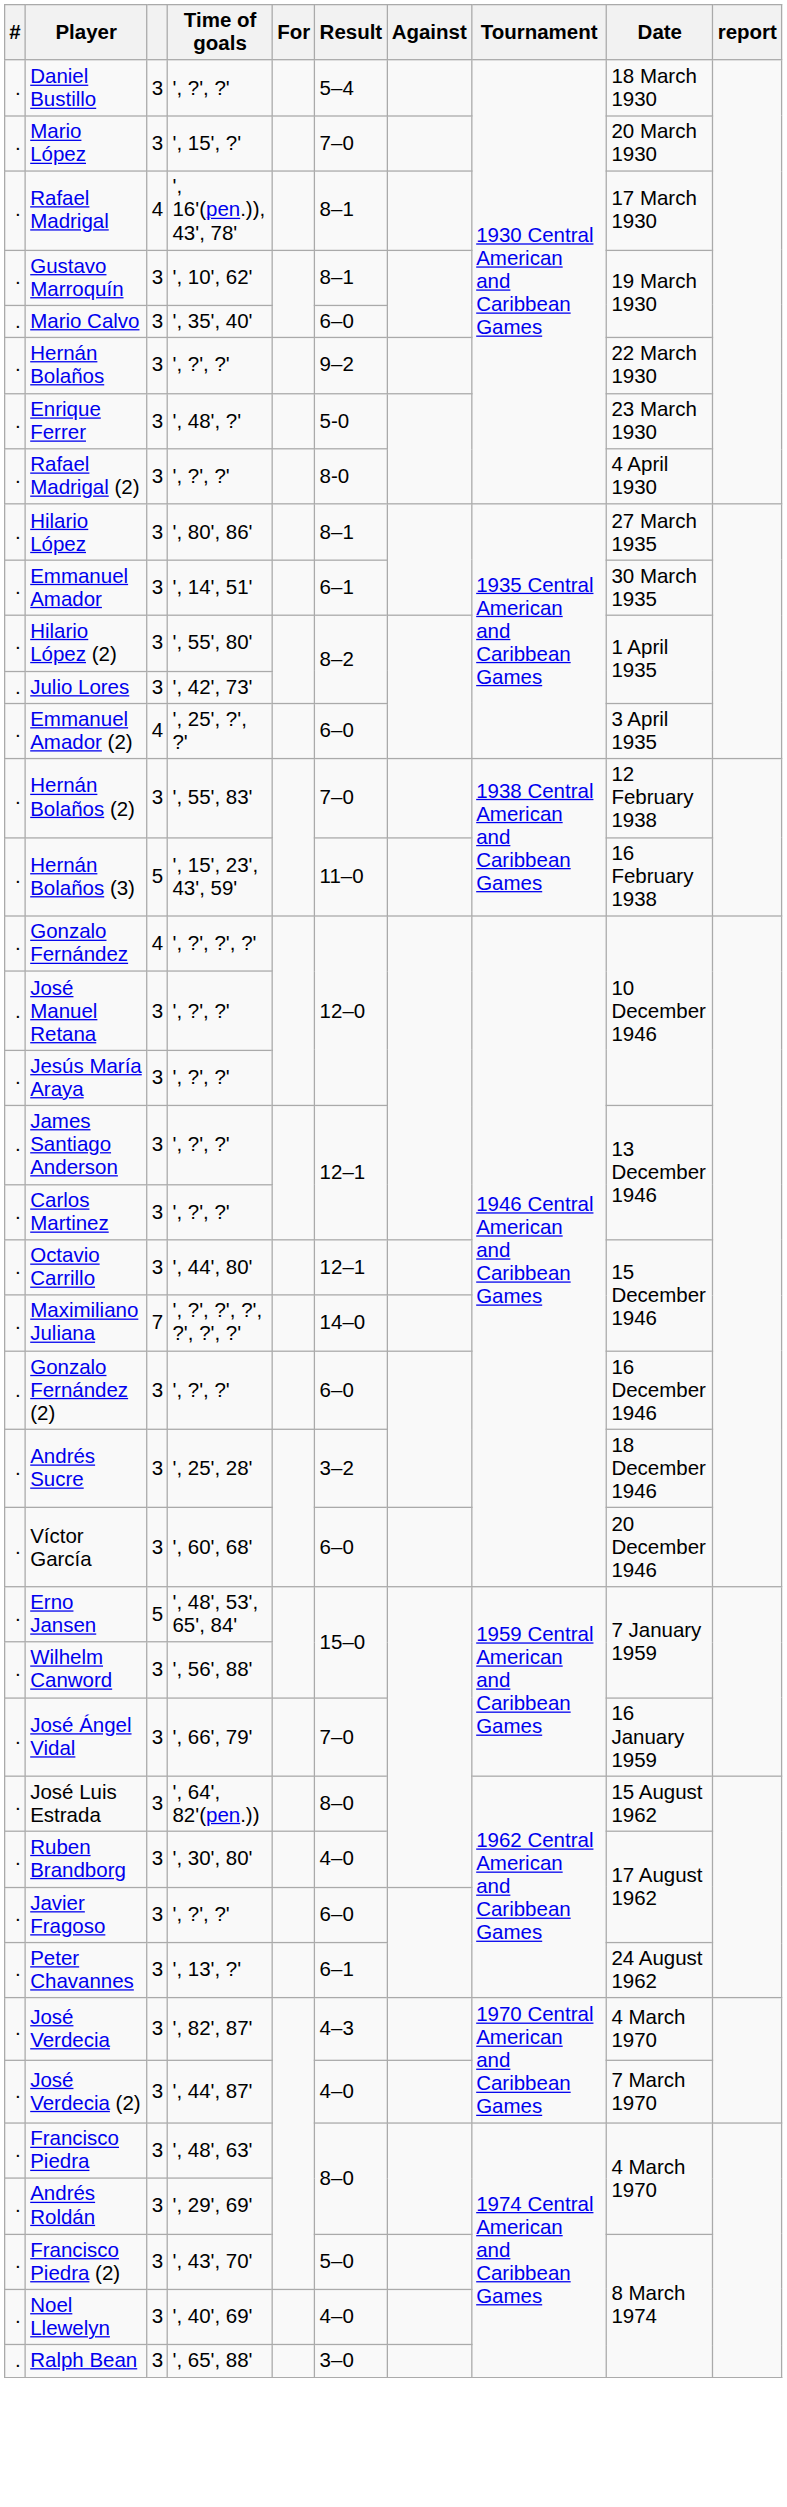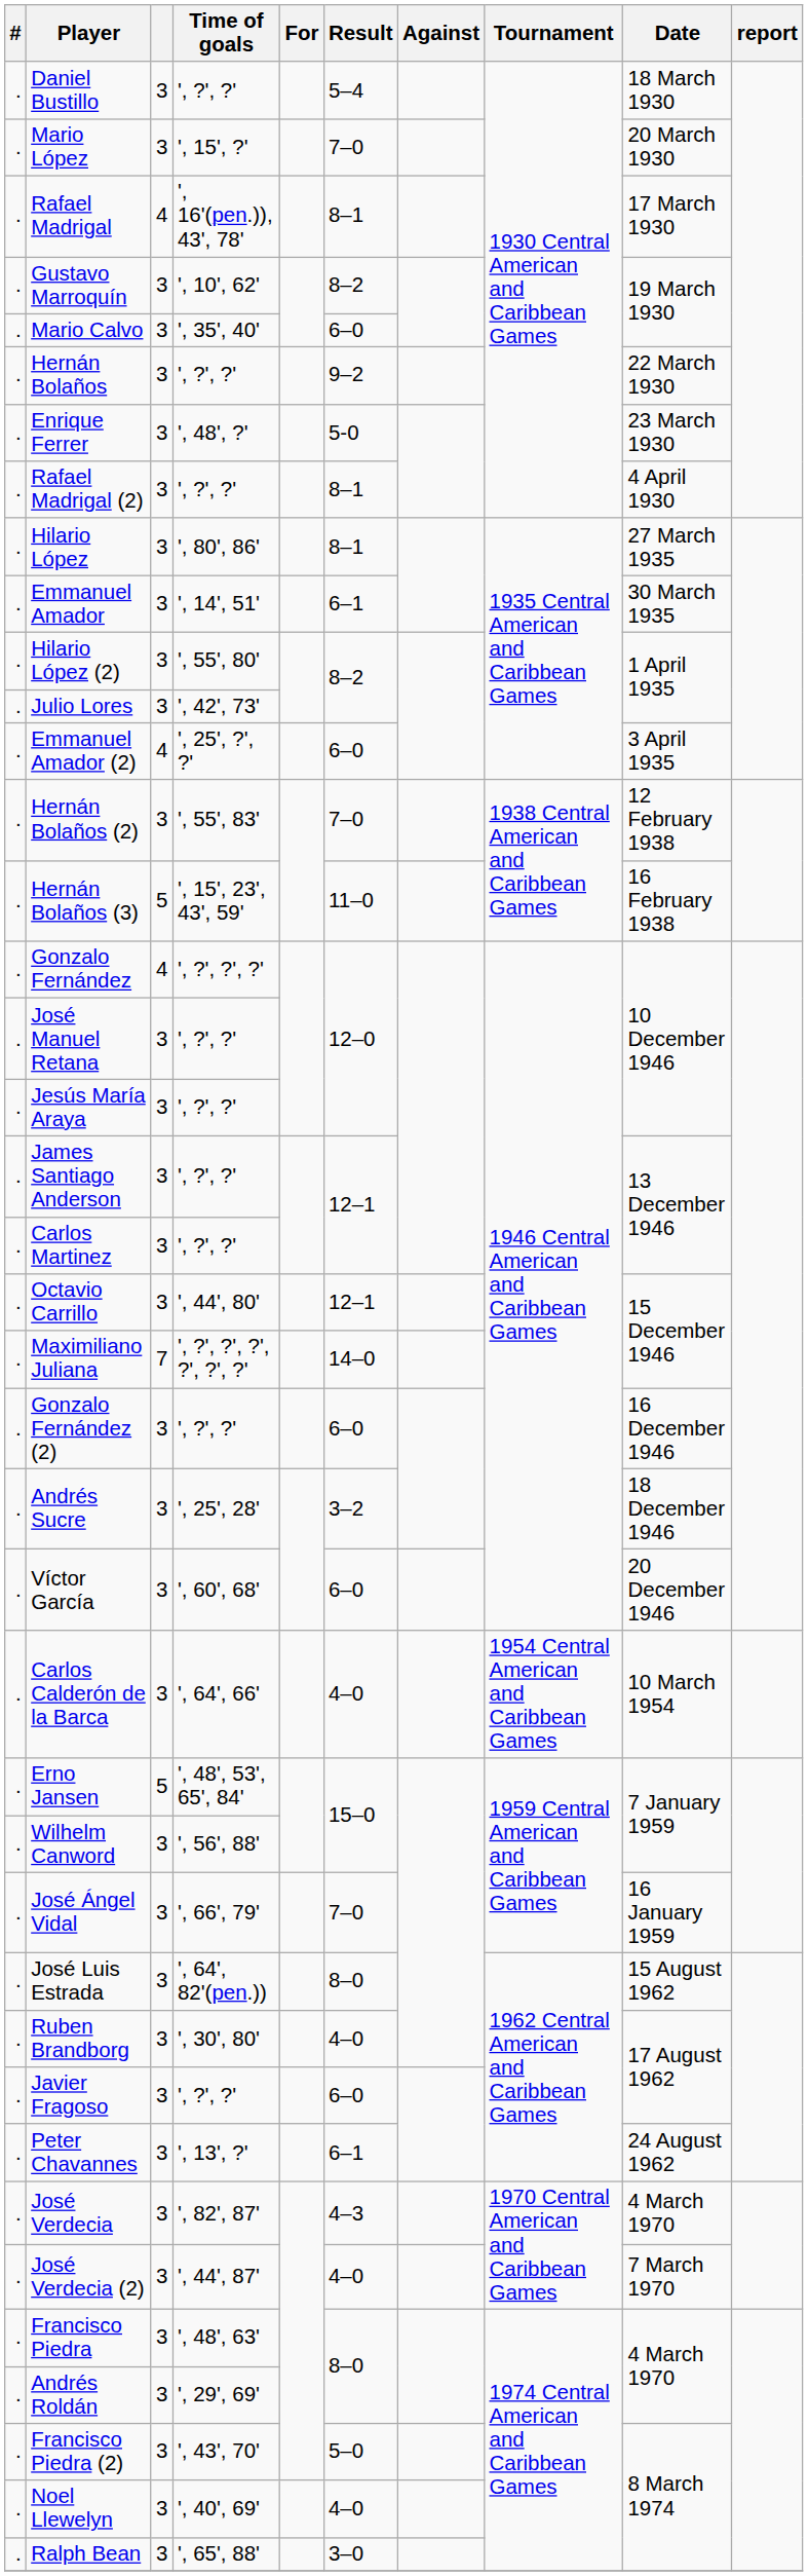Gustavo Marroquín | Result: 8–1 -> 8–2
Rafael Madrigal (2) | Result: 8-0 -> 8–1
+ row: . | Carlos Calderón de la Barca | 3 | ', 64', 66' | 4–0 | 1954 Central American and Caribbean Games | 10 March 1954
